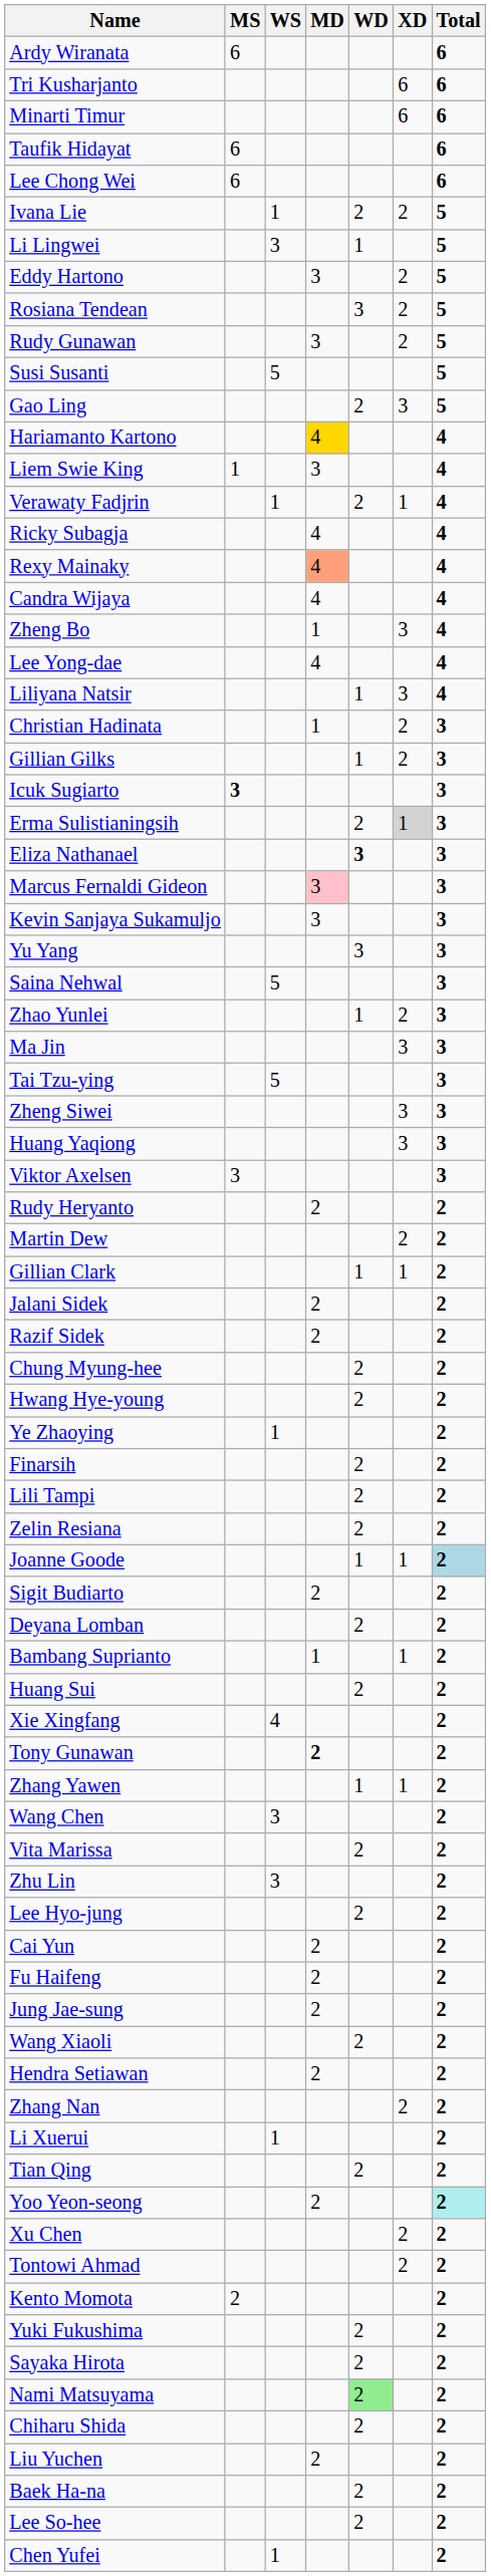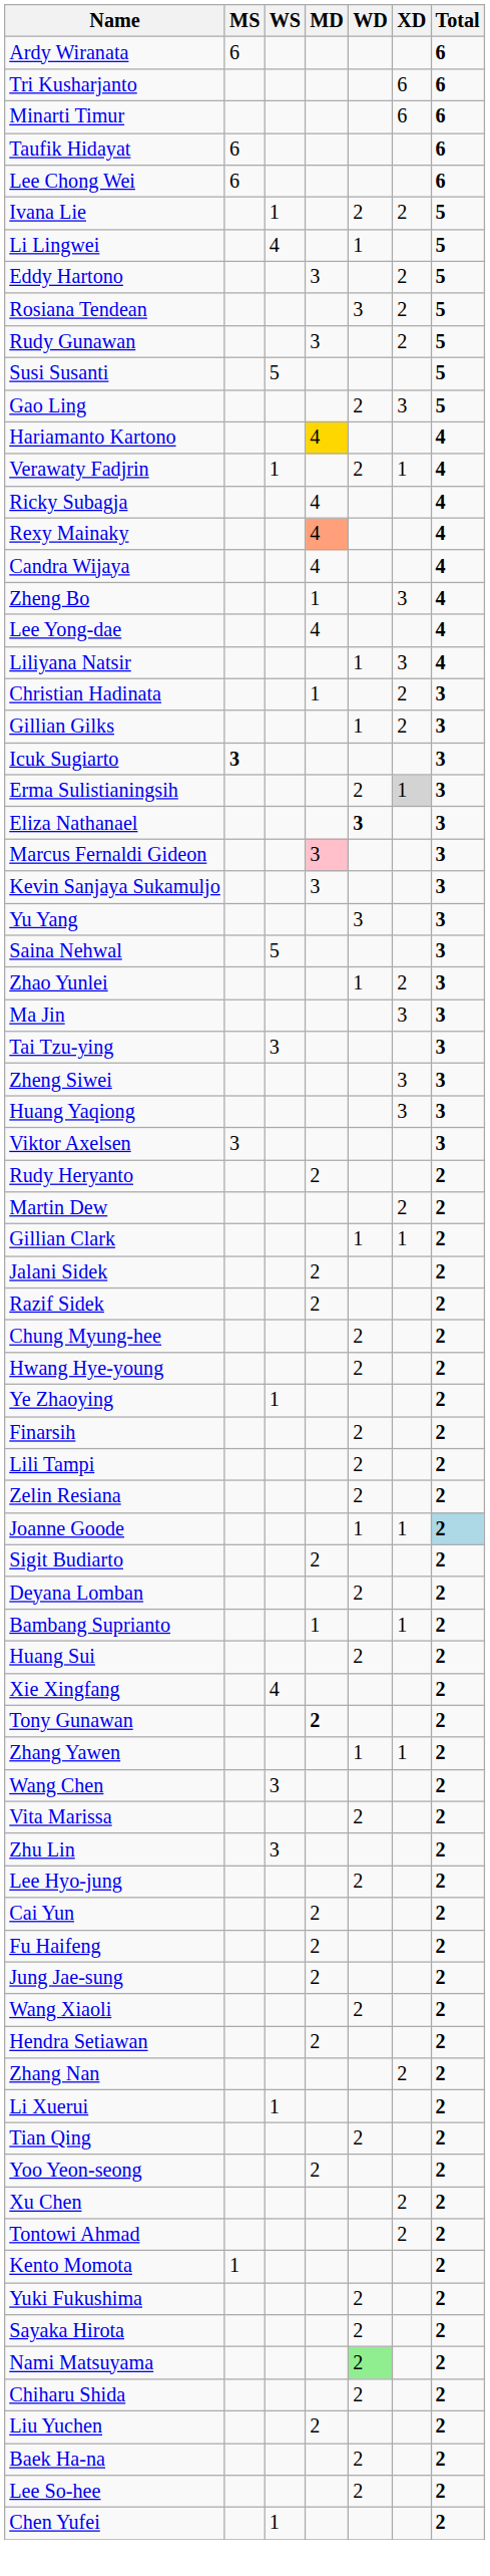Li Lingwei | WS: 3 -> 4
- row: Liem Swie King | 1 | 3 | 4
Tai Tzu-ying | WS: 5 -> 3
Yoo Yeon-seong | Total: paleturquoise background -> no background
Kento Momota | MS: 2 -> 1
